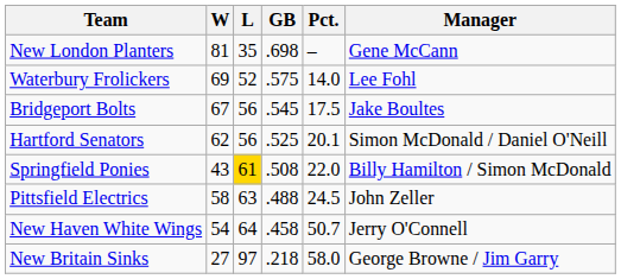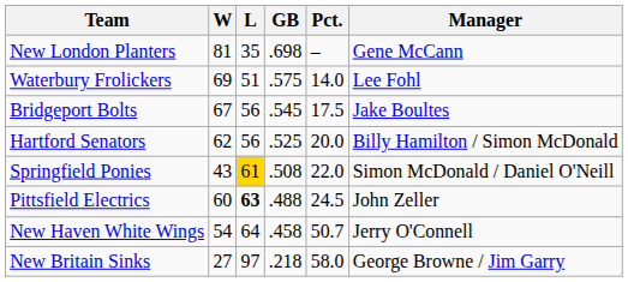Waterbury Frolickers | L: 52 -> 51
Hartford Senators | Pct.: 20.1 -> 20.0
Hartford Senators | Manager: Simon McDonald / Daniel O'Neill -> Billy Hamilton / Simon McDonald
Springfield Ponies | Manager: Billy Hamilton / Simon McDonald -> Simon McDonald / Daniel O'Neill
Pittsfield Electrics | W: 58 -> 60
Pittsfield Electrics | L: normal -> bold
